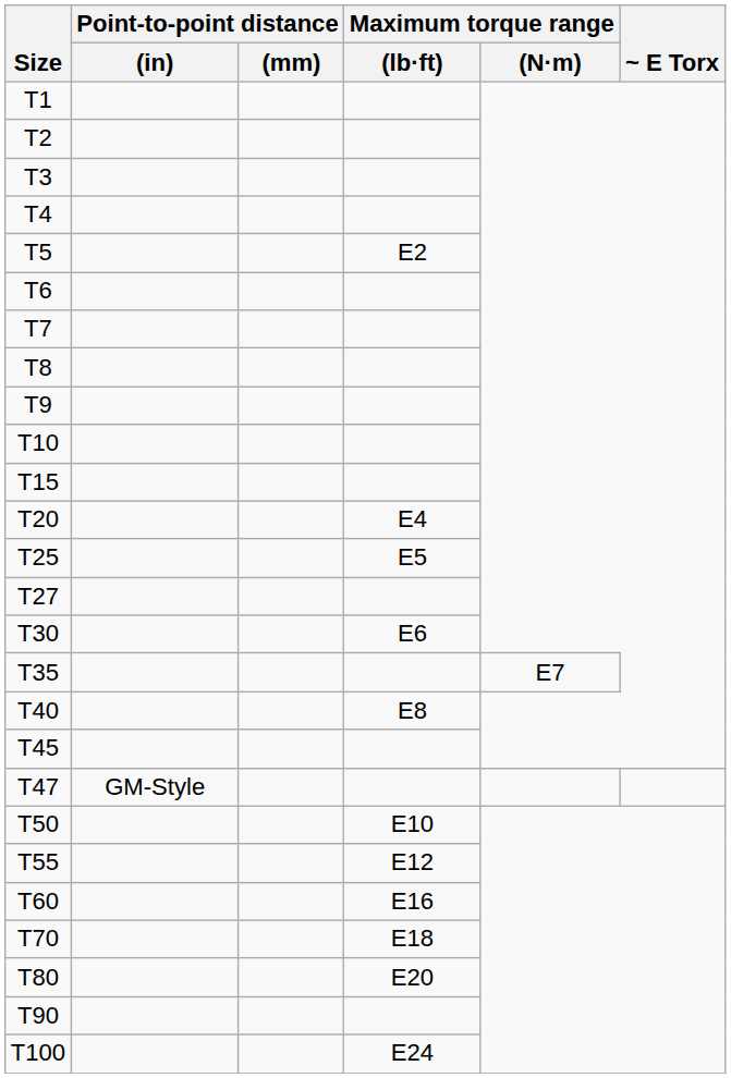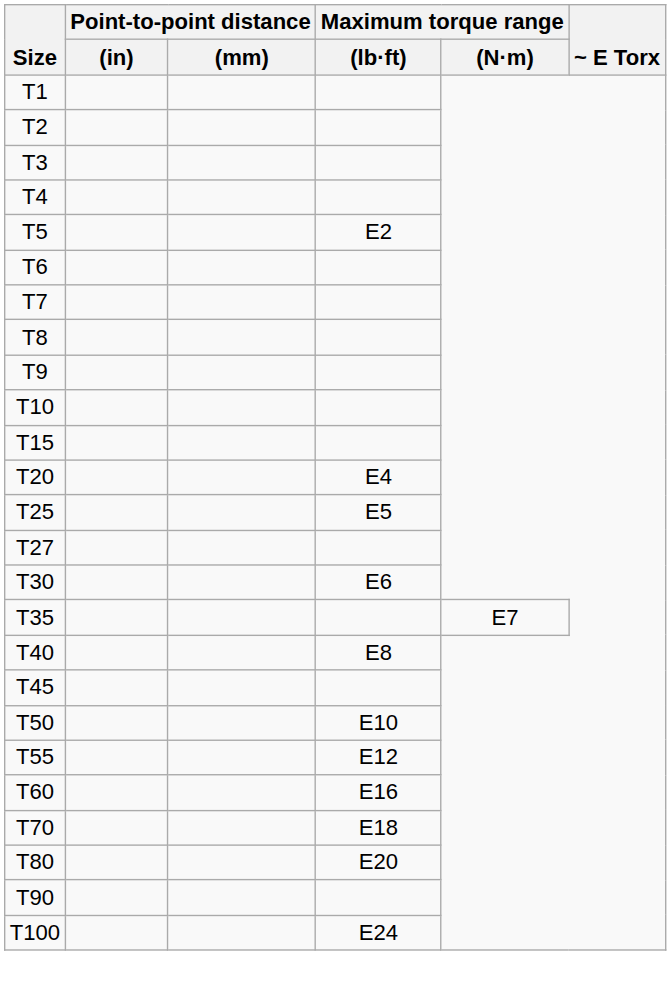- row: T47 | GM-Style
